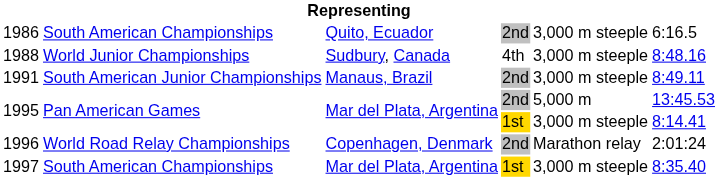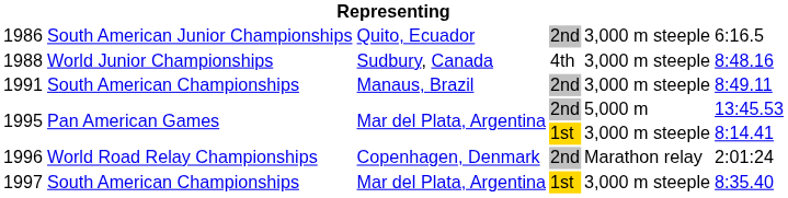1986 | column 2: South American Championships -> South American Junior Championships
1991 | column 2: South American Junior Championships -> South American Championships
